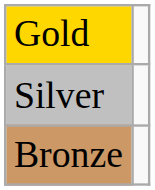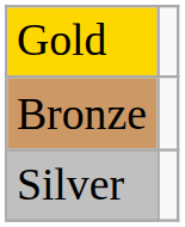rows swapped: Silver <-> Bronze
